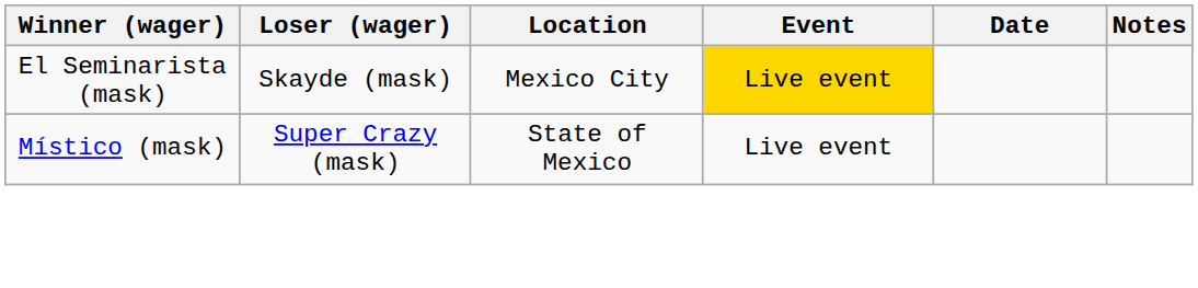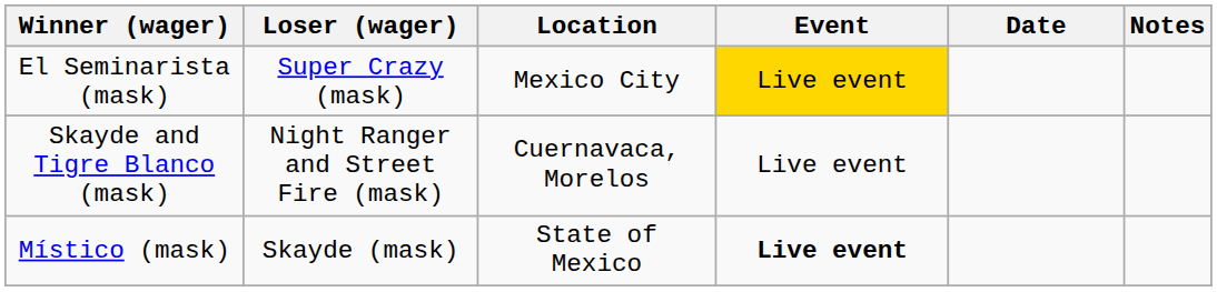El Seminarista (mask) | Loser (wager): Skayde (mask) -> Super Crazy (mask)
+ row: Skayde and Tigre Blanco (mask) | Night Ranger and Street Fire (mask) | Cuernavaca, Morelos | Live event
Místico (mask) | Loser (wager): Super Crazy (mask) -> Skayde (mask)
Místico (mask) | Event: normal -> bold
